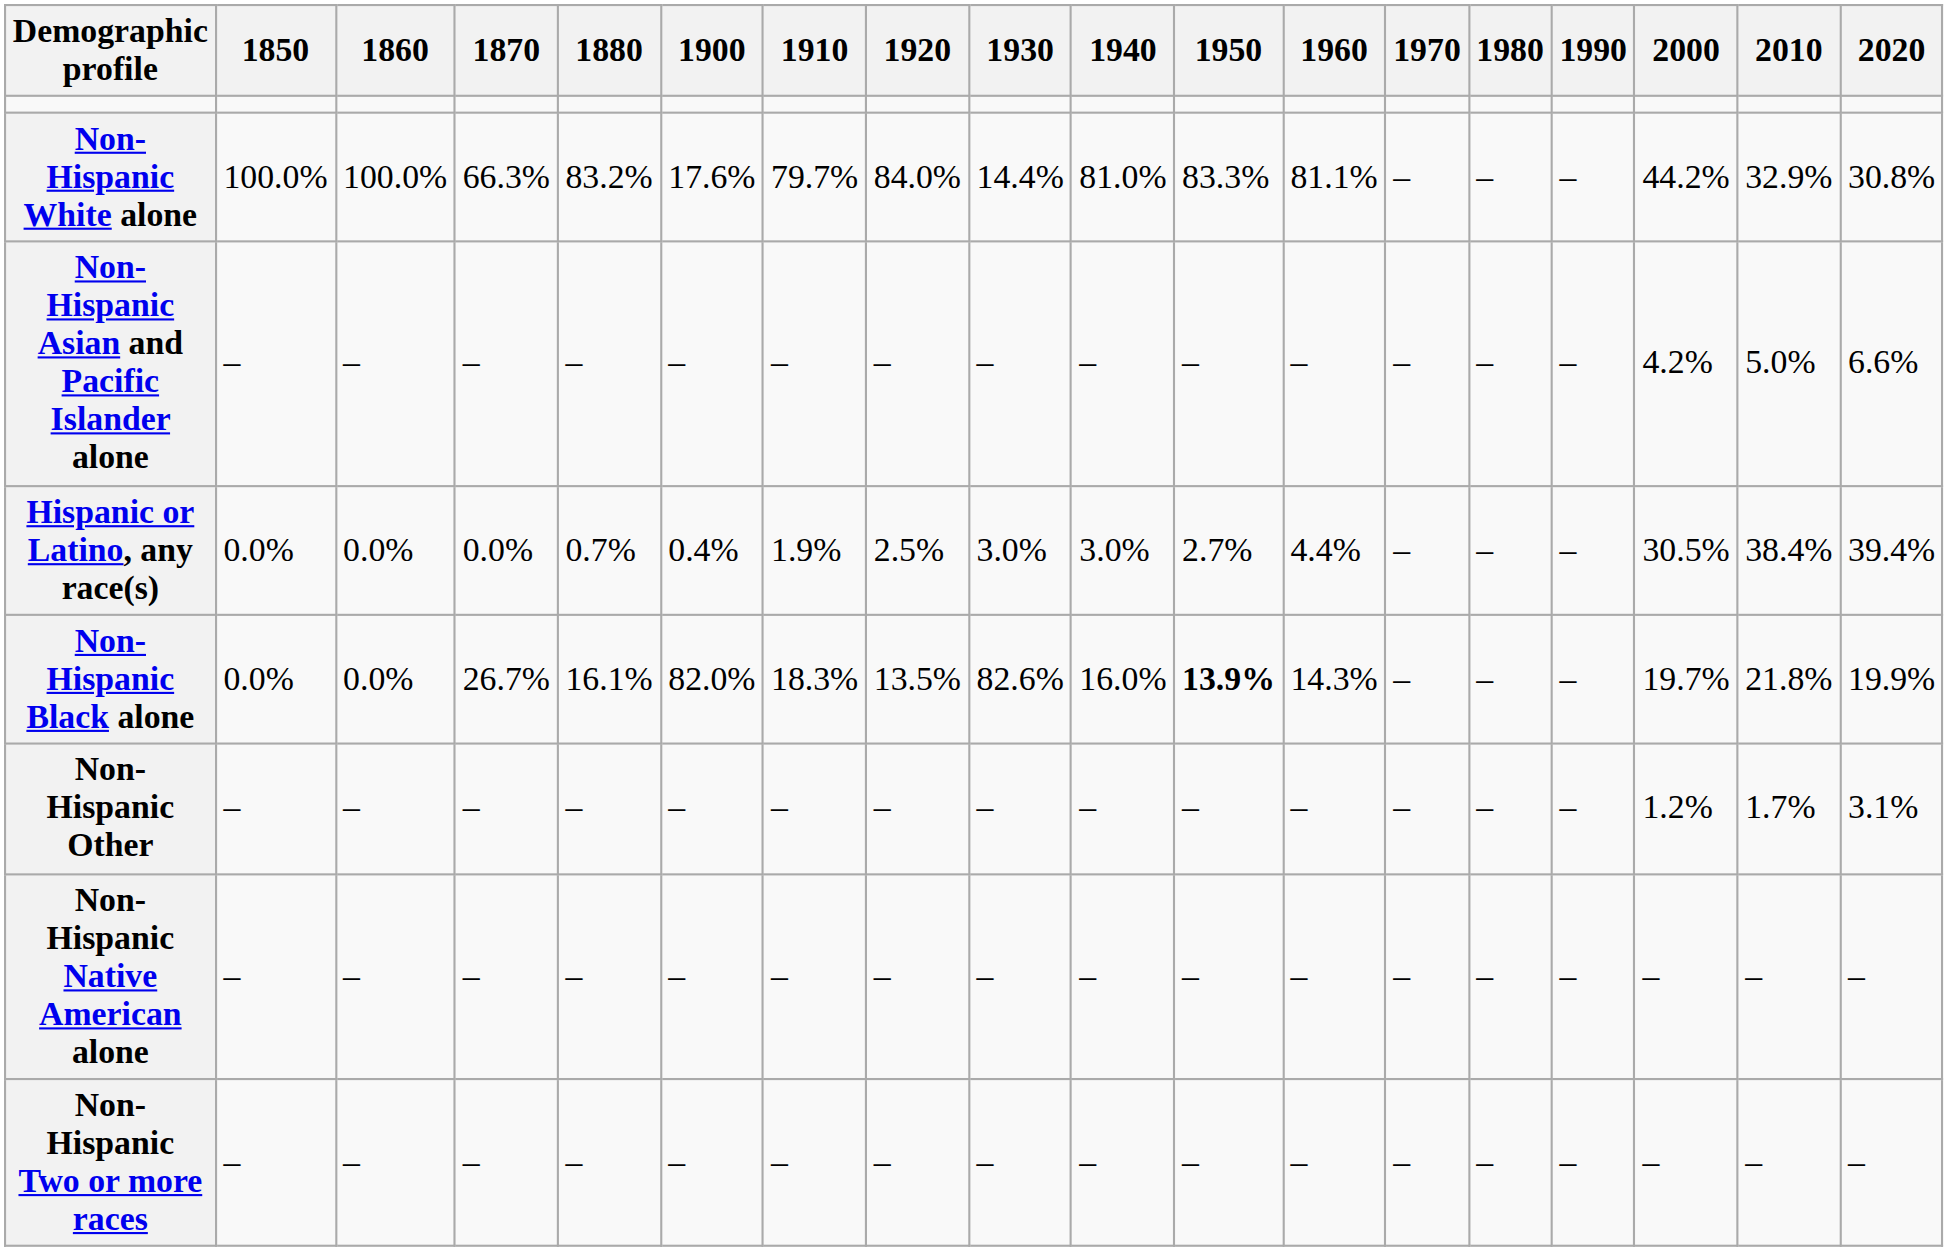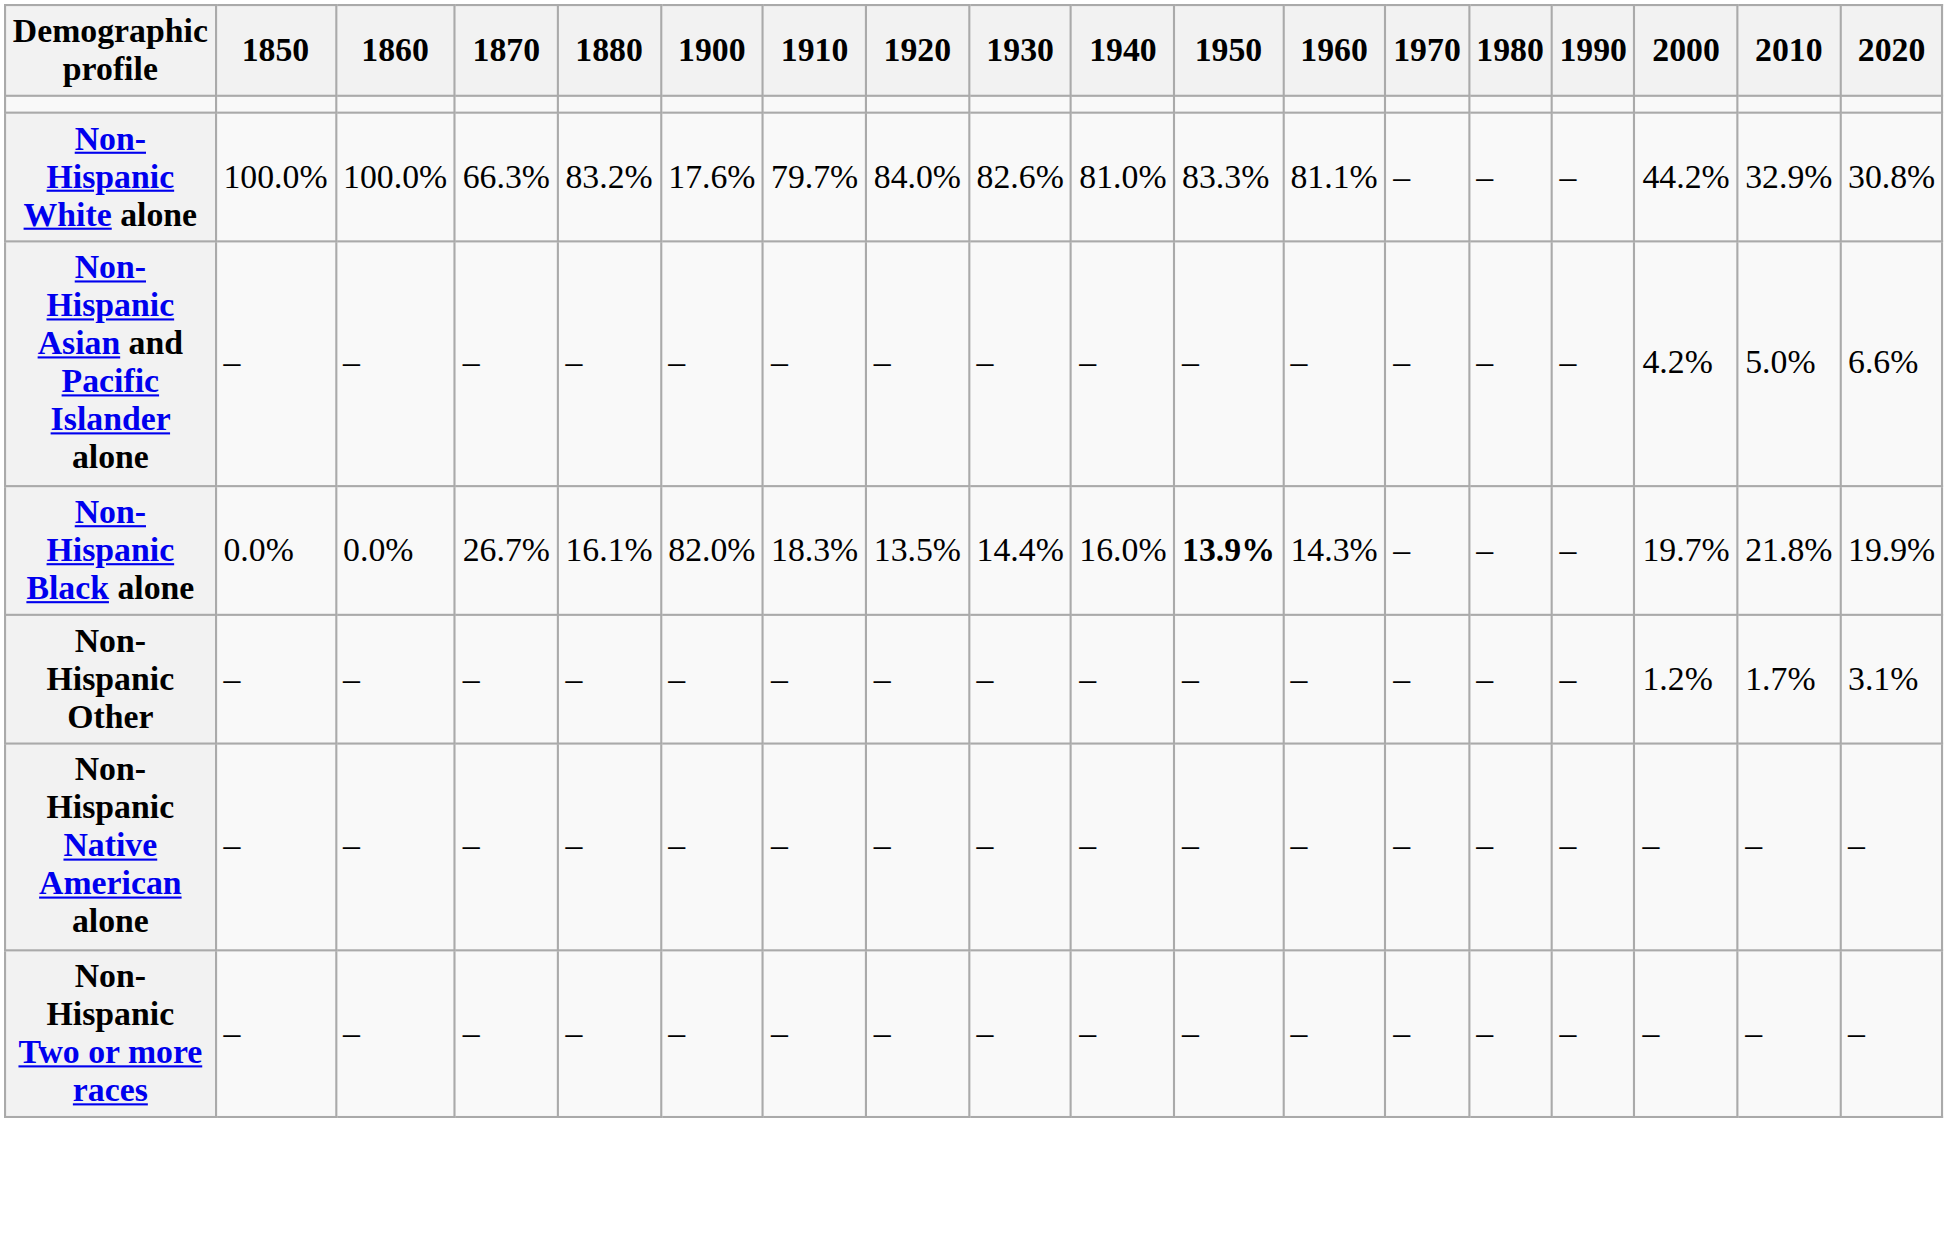Non-Hispanic White alone | 1930: 14.4% -> 82.6%
- row: Hispanic or Latino, any race(s) | 0.0% | 0.0% | 0.0% | 0.7% | 0.4% | 1.9% | 2.5% | 3.0% | 3.0% | 2.7% | 4.4% | – | – | – | 30.5% | 38.4% | 39.4%
Non-Hispanic Black alone | 1930: 82.6% -> 14.4%
